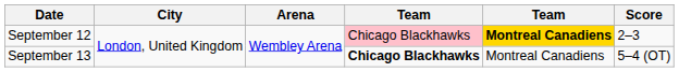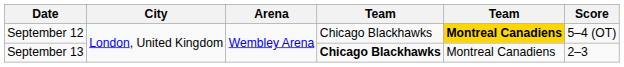September 12 | column 4: pink background -> no background
September 12 | Score: 2–3 -> 5–4 (OT)
September 13 | Score: 5–4 (OT) -> 2–3
